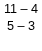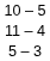+ row: 10 – 5
